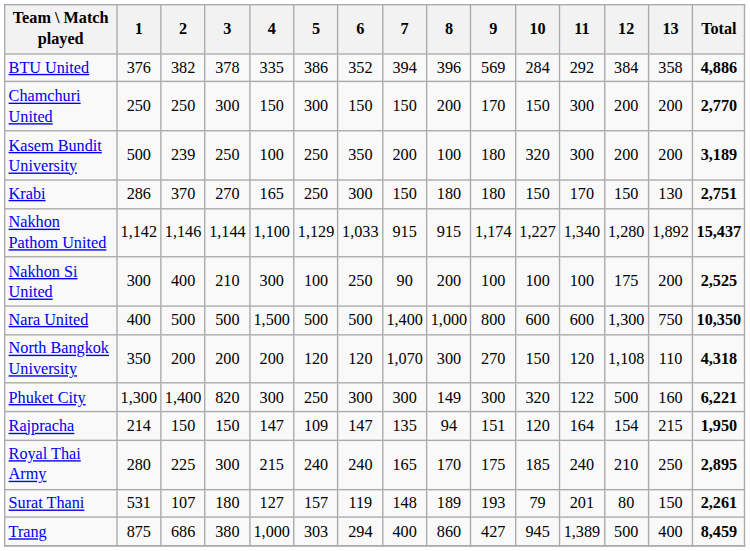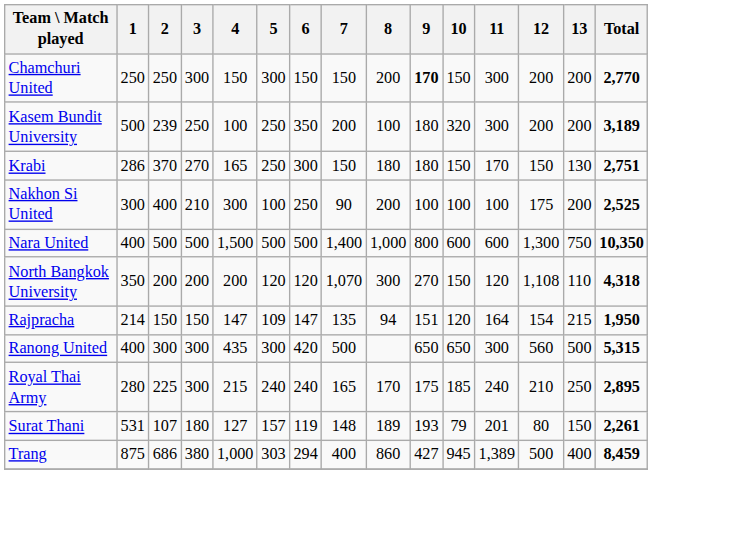- row: BTU United | 376 | 382 | 378 | 335 | 386 | 352 | 394 | 396 | 569 | 284 | 292 | 384 | 358 | 4,886
Chamchuri United | 9: normal -> bold
- row: Nakhon Pathom United | 1,142 | 1,146 | 1,144 | 1,100 | 1,129 | 1,033 | 915 | 915 | 1,174 | 1,227 | 1,340 | 1,280 | 1,892 | 15,437
- row: Phuket City | 1,300 | 1,400 | 820 | 300 | 250 | 300 | 300 | 149 | 300 | 320 | 122 | 500 | 160 | 6,221
+ row: Ranong United | 400 | 300 | 300 | 435 | 300 | 420 | 500 | 650 | 650 | 300 | 560 | 500 | 5,315
